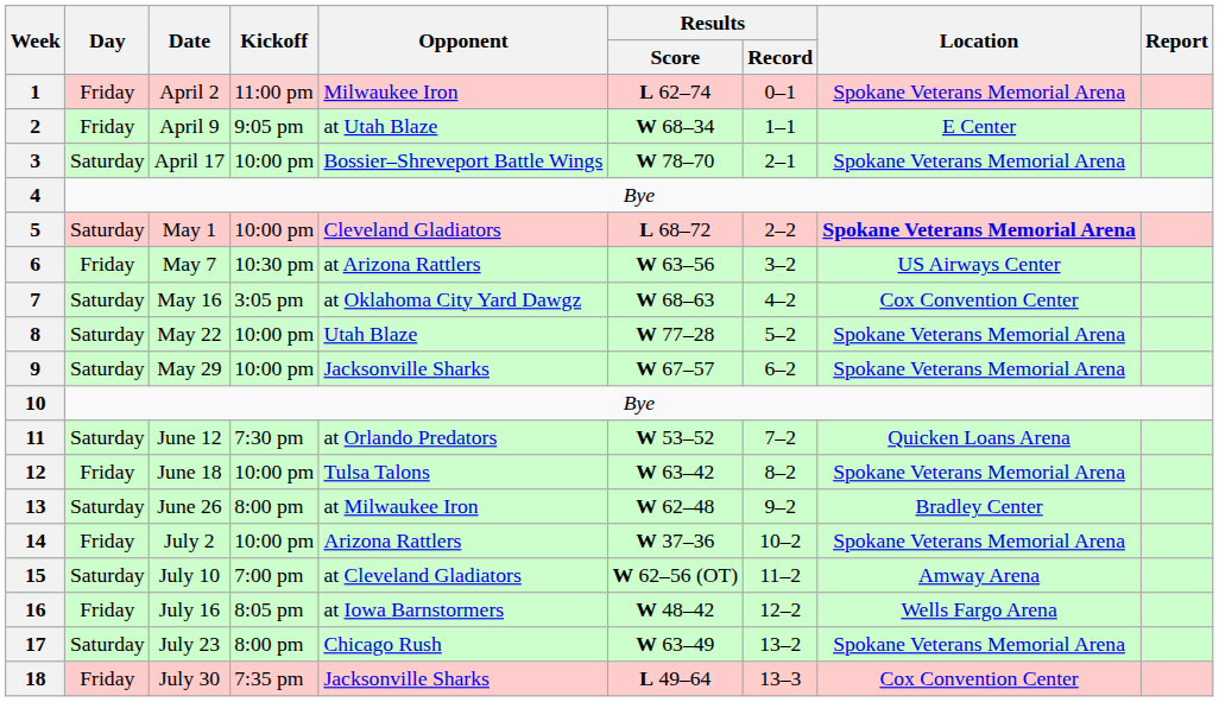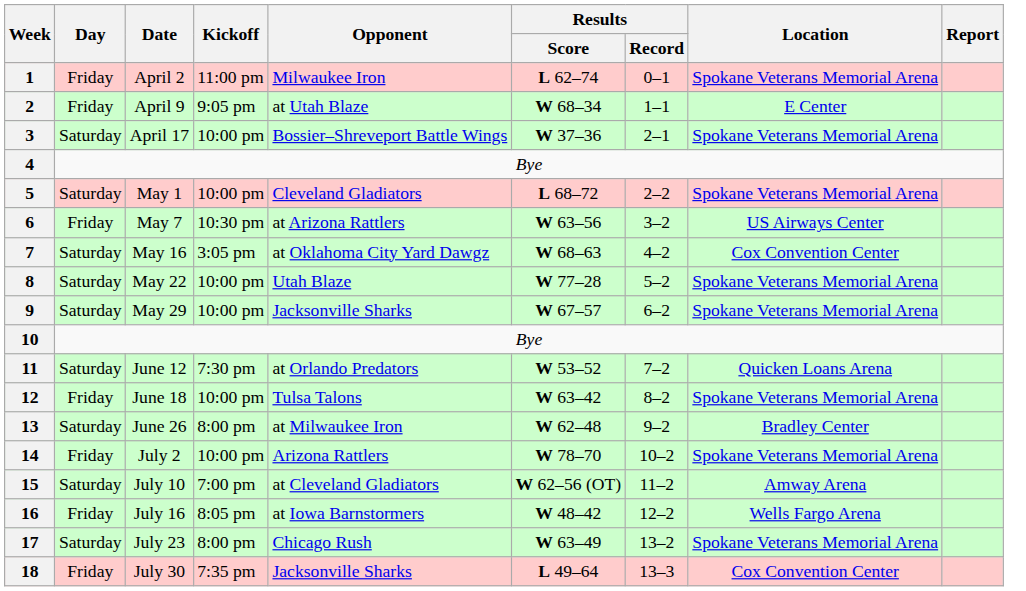3 | Results / Score: W 78–70 -> W 37–36
5 | Location: bold -> normal
14 | Results / Score: W 37–36 -> W 78–70
